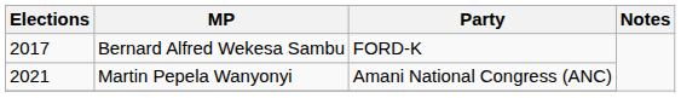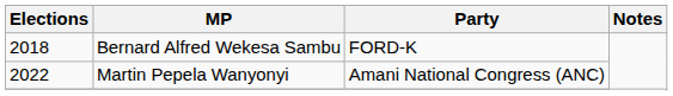Bernard Alfred Wekesa Sambu | Elections: 2017 -> 2018
Martin Pepela Wanyonyi | Elections: 2021 -> 2022
